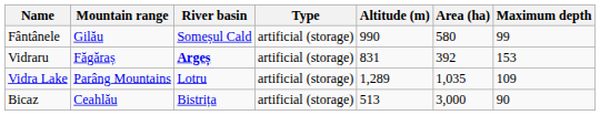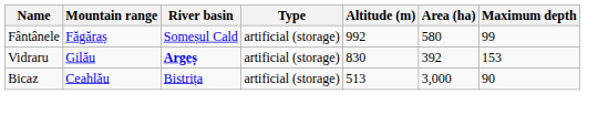Fântânele | Mountain range: Gilău -> Făgăraș
Fântânele | Altitude (m): 990 -> 992
Vidraru | Mountain range: Făgăraș -> Gilău
Vidraru | Altitude (m): 831 -> 830
- row: Vidra Lake | Parâng Mountains | Lotru | artificial (storage) | 1,289 | 1,035 | 109
